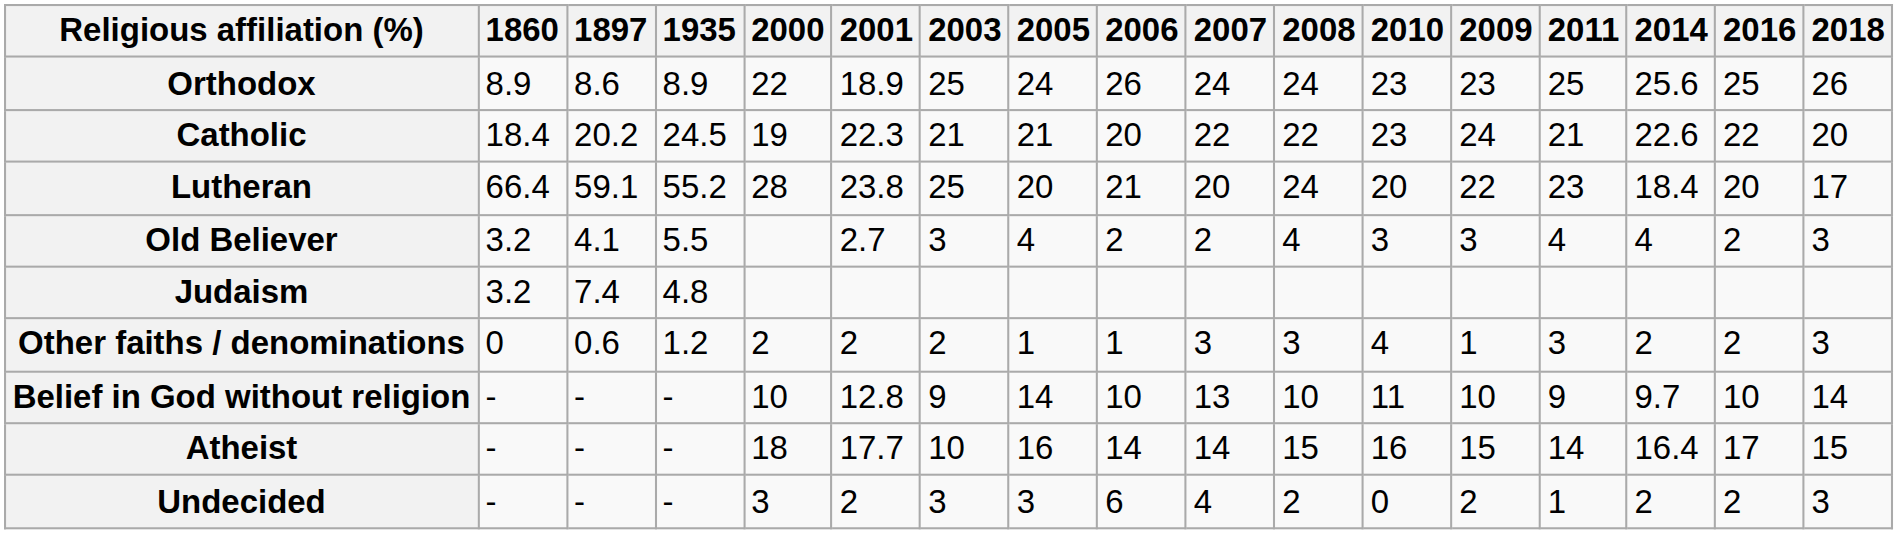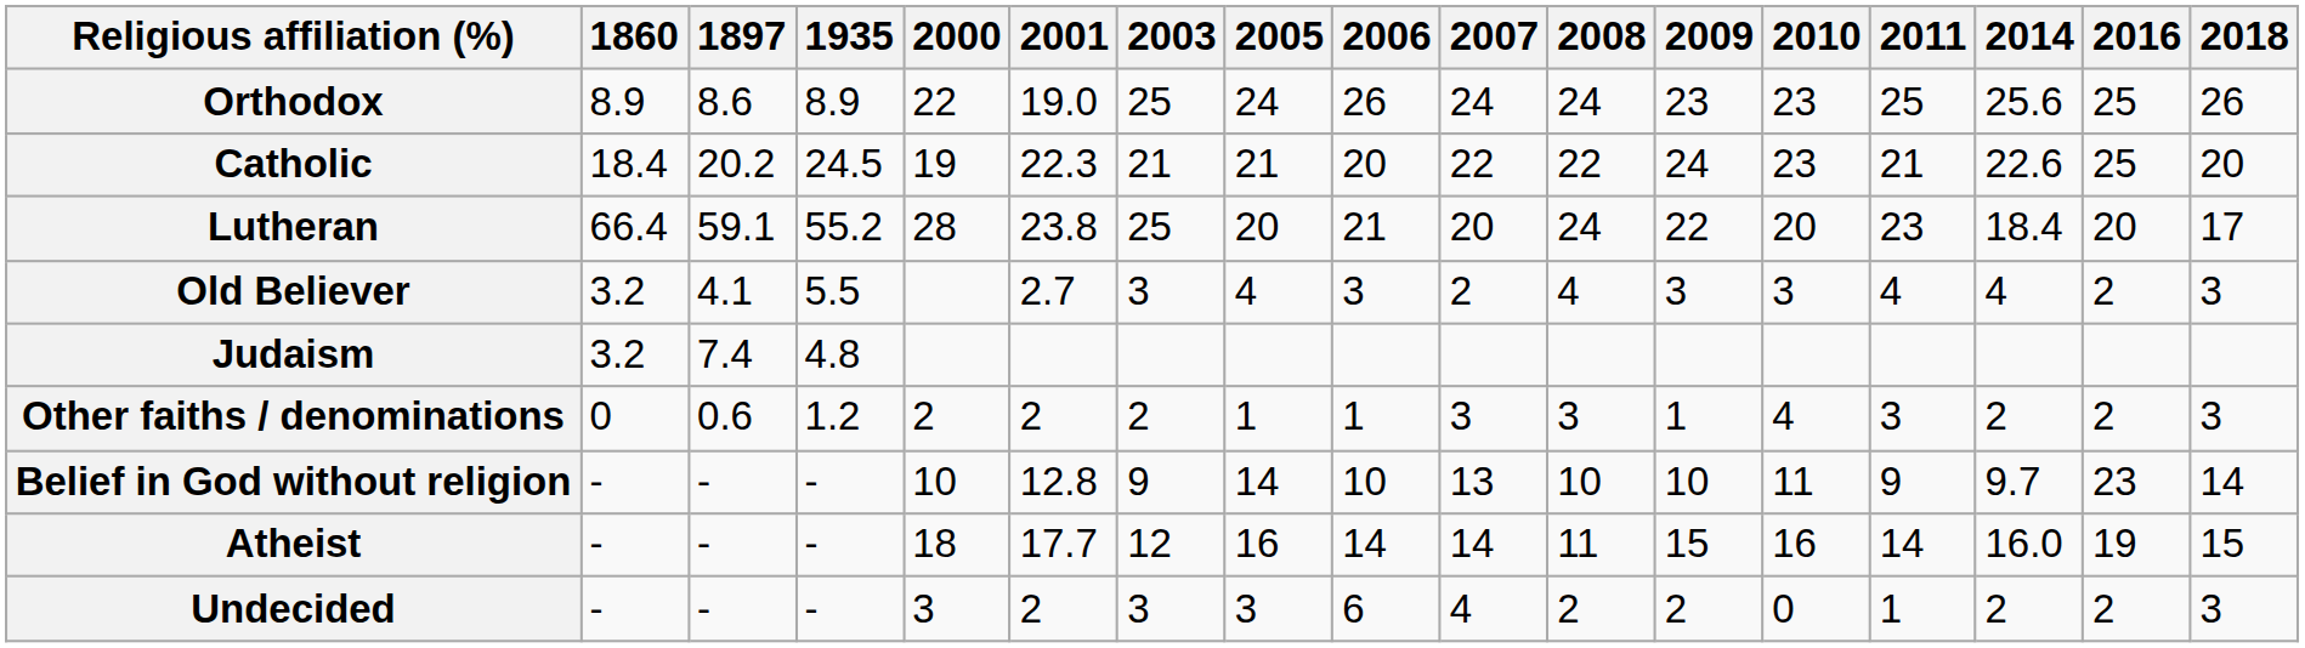columns swapped: 2009 <-> 2010
Orthodox | 2001: 18.9 -> 19.0
Catholic | 2016: 22 -> 25
Old Believer | 2006: 2 -> 3
Belief in God without religion | 2016: 10 -> 23
Atheist | 2003: 10 -> 12
Atheist | 2008: 15 -> 11
Atheist | 2014: 16.4 -> 16.0
Atheist | 2016: 17 -> 19
